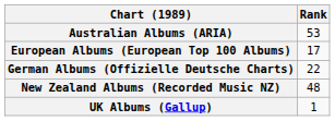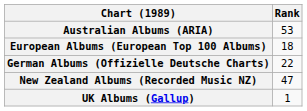European Albums (European Top 100 Albums) | Rank: 17 -> 18
New Zealand Albums (Recorded Music NZ) | Rank: 48 -> 47
